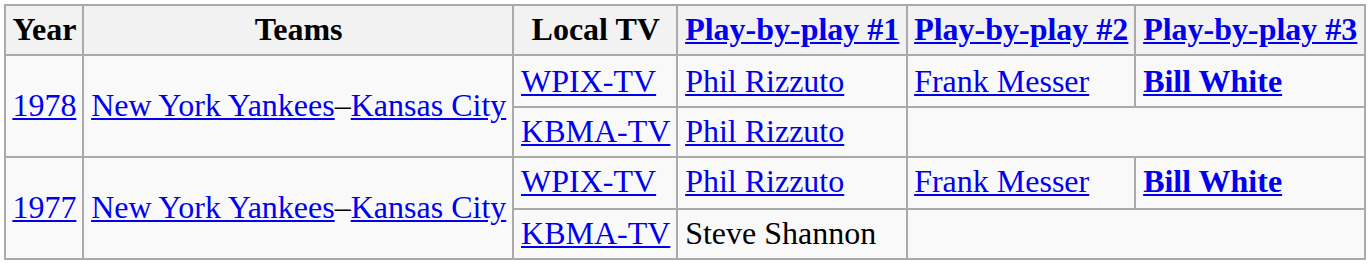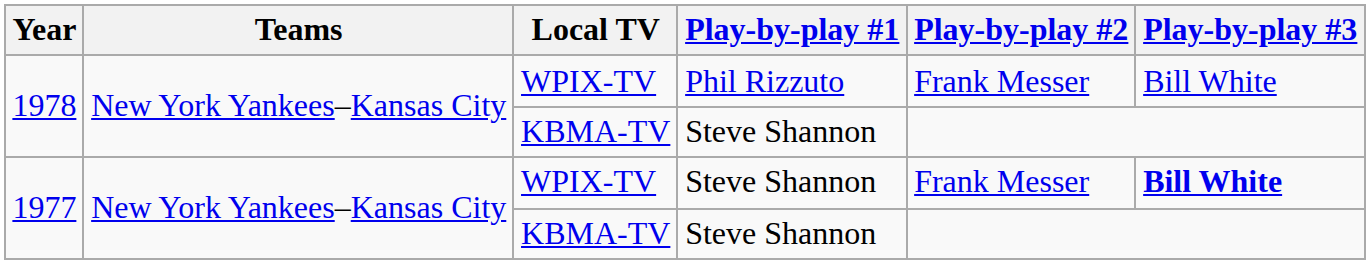1978 / WPIX-TV | Play-by-play #3: bold -> normal
1978 / KBMA-TV | Play-by-play #1: Phil Rizzuto -> Steve Shannon
1977 / WPIX-TV | Play-by-play #1: Phil Rizzuto -> Steve Shannon
